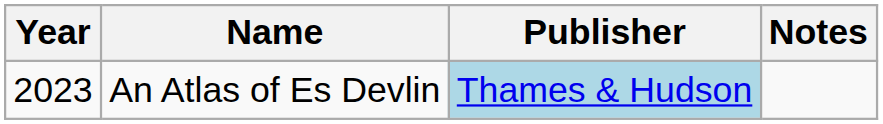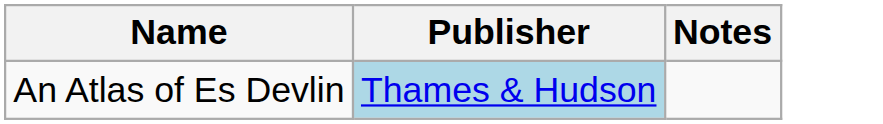- column: Year | 2023
